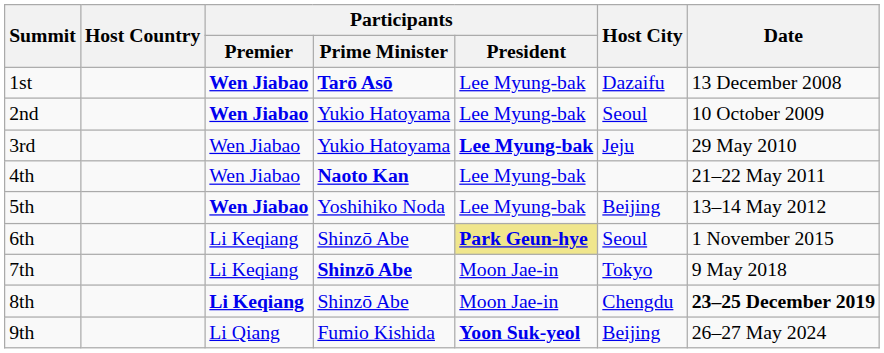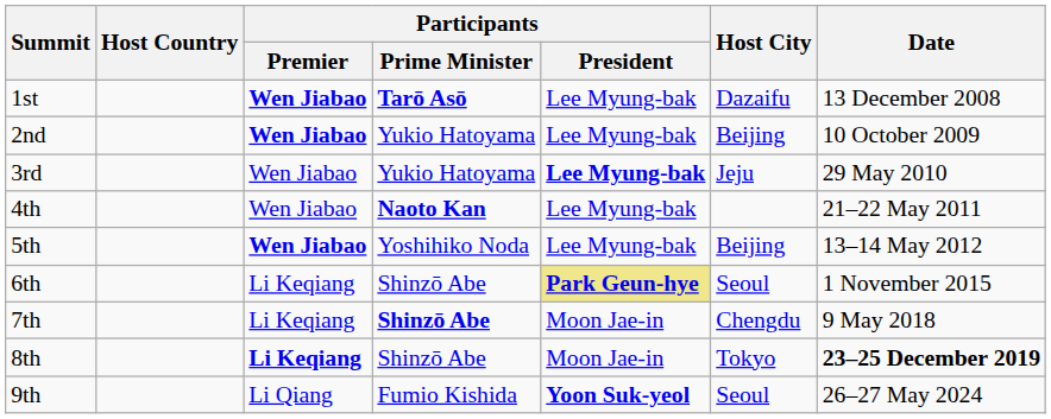2nd | Host City: Seoul -> Beijing
7th | Host City: Tokyo -> Chengdu
8th | Host City: Chengdu -> Tokyo
9th | Host City: Beijing -> Seoul
